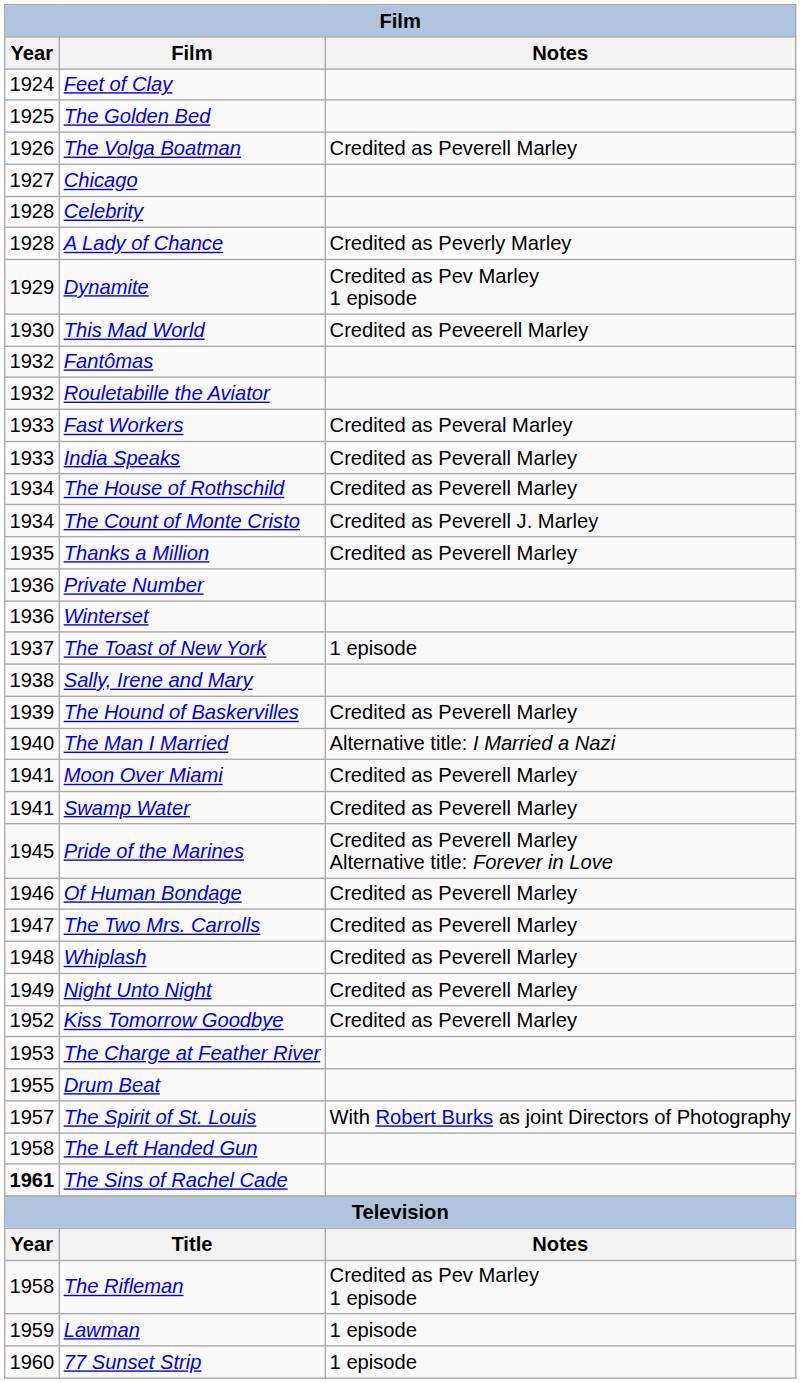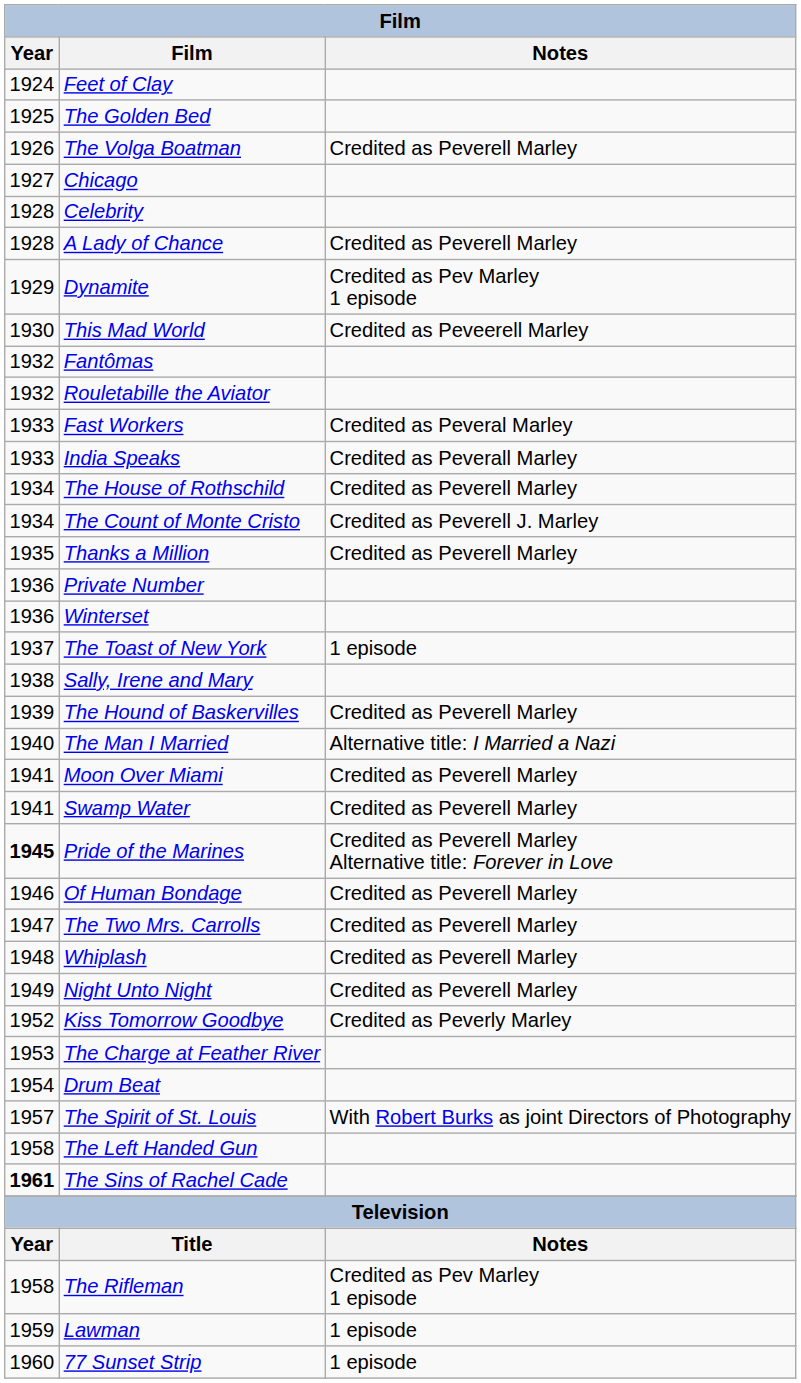A Lady of Chance | Notes: Credited as Peverly Marley -> Credited as Peverell Marley
Pride of the Marines | Year: normal -> bold
Kiss Tomorrow Goodbye | Notes: Credited as Peverell Marley -> Credited as Peverly Marley
Drum Beat | Year: 1955 -> 1954
